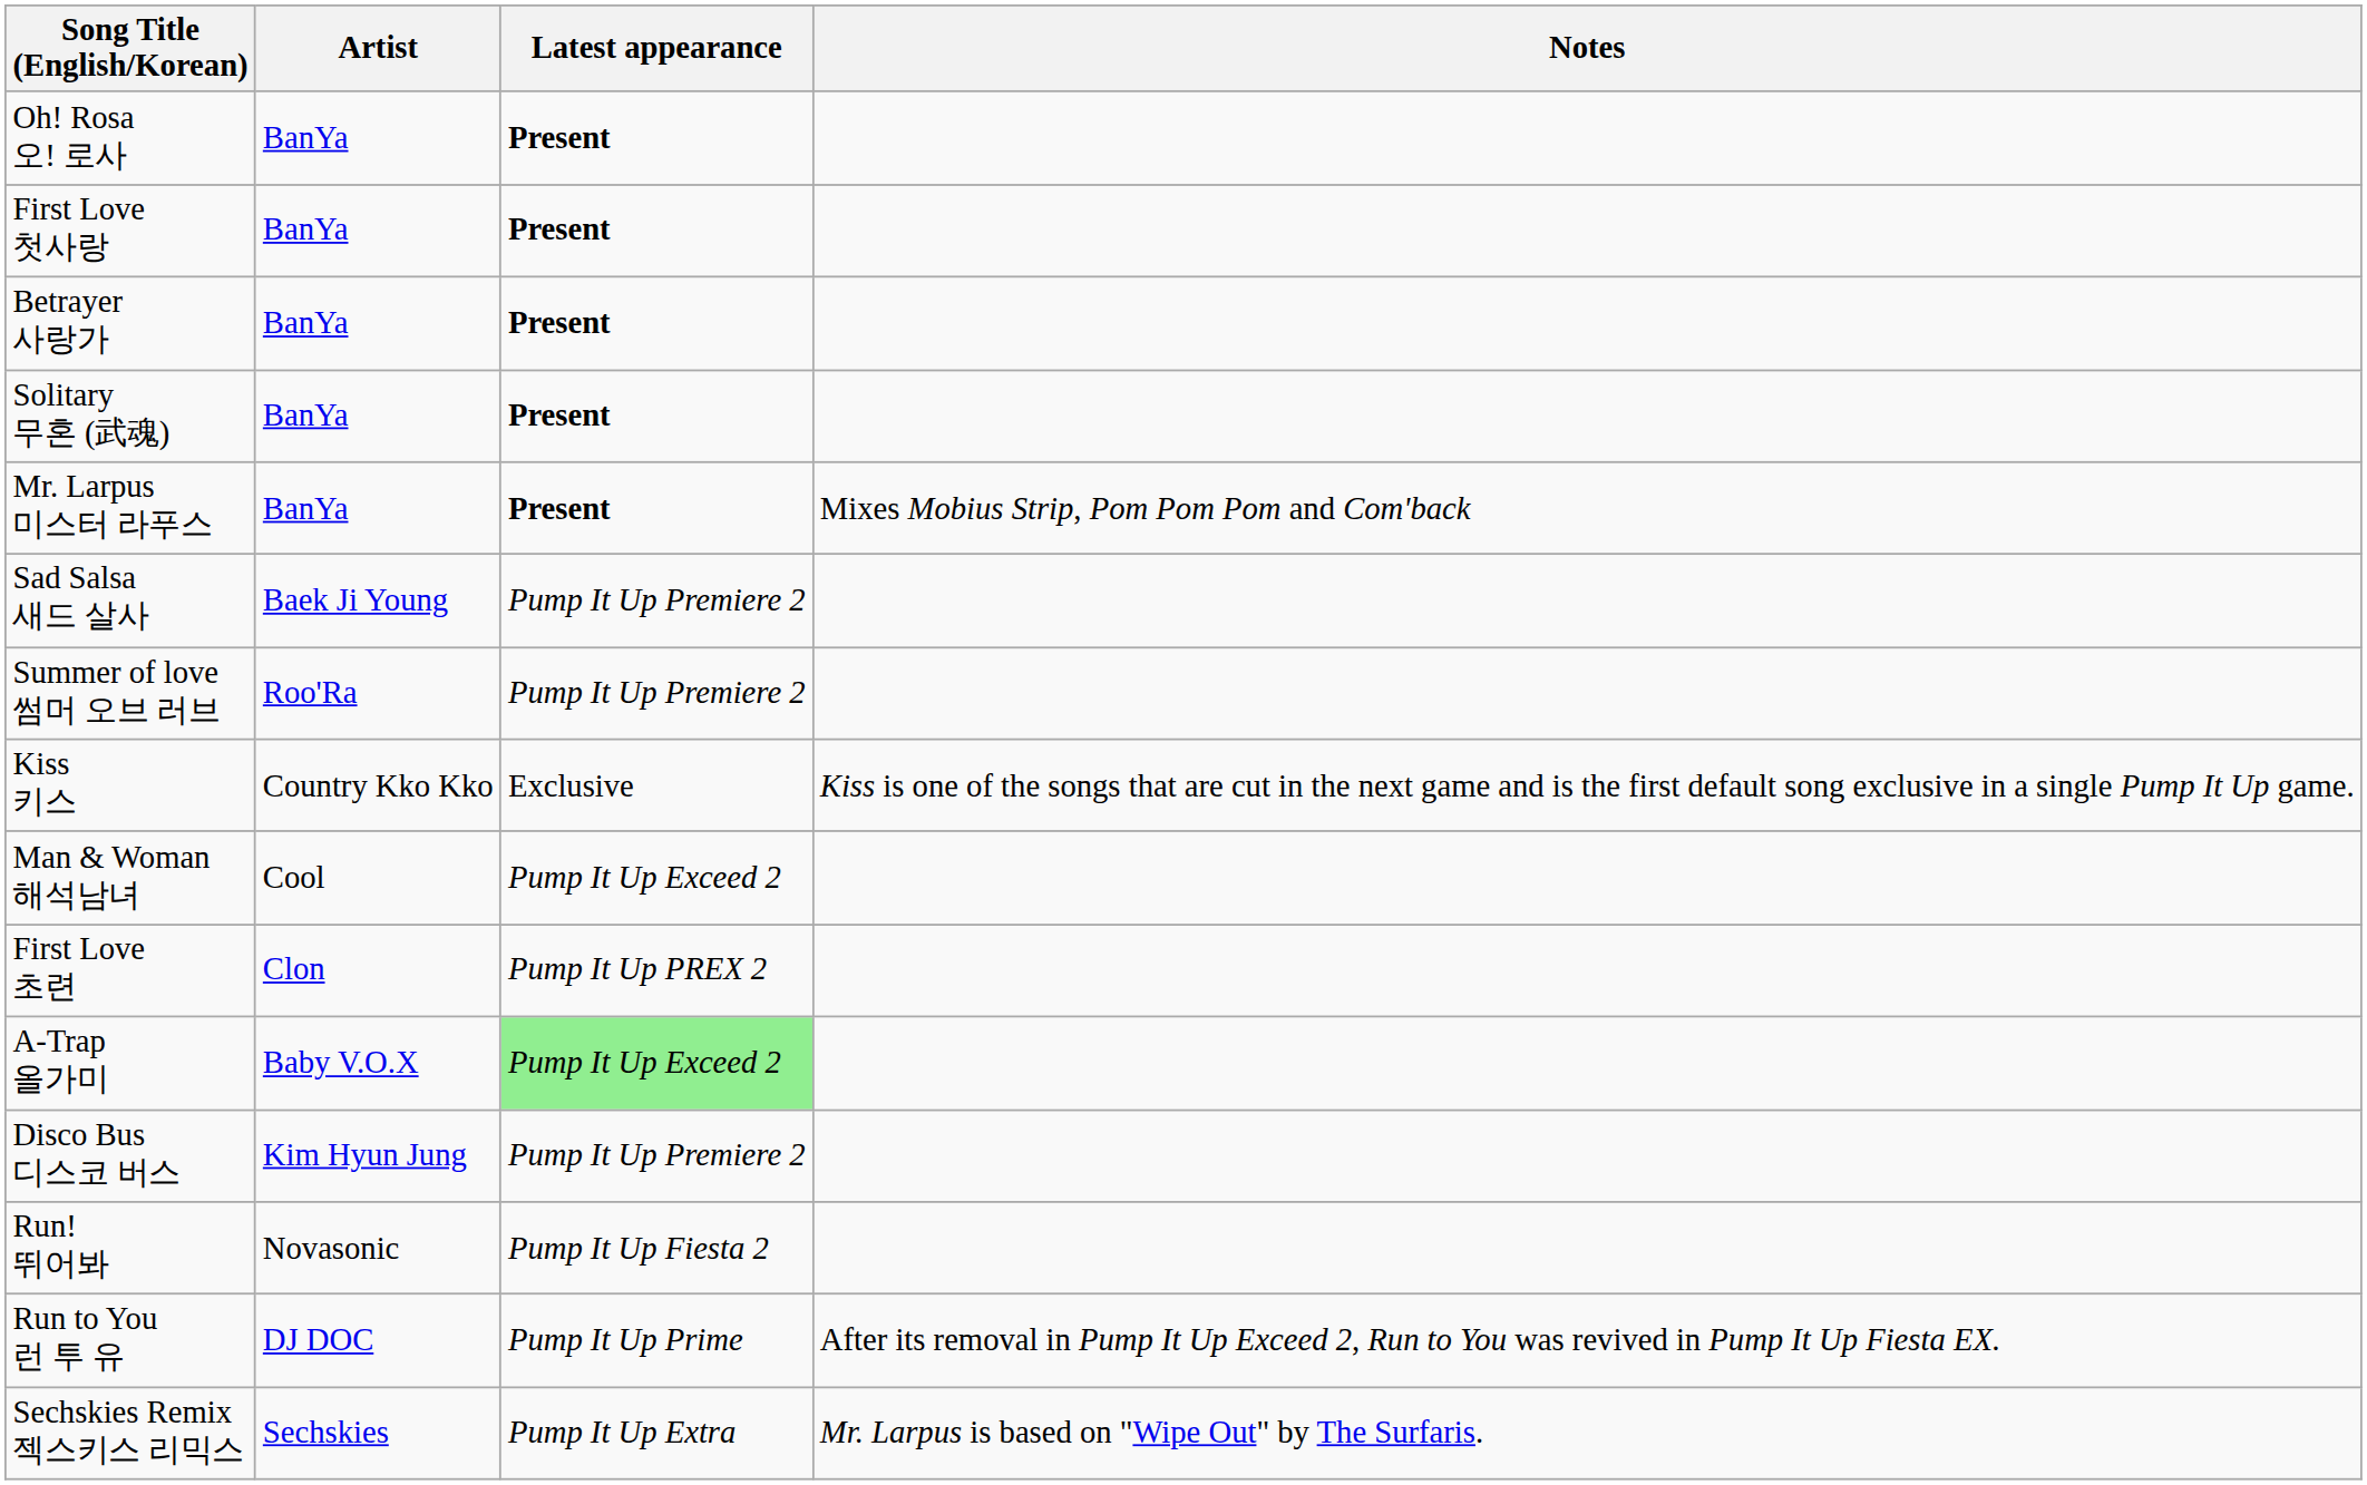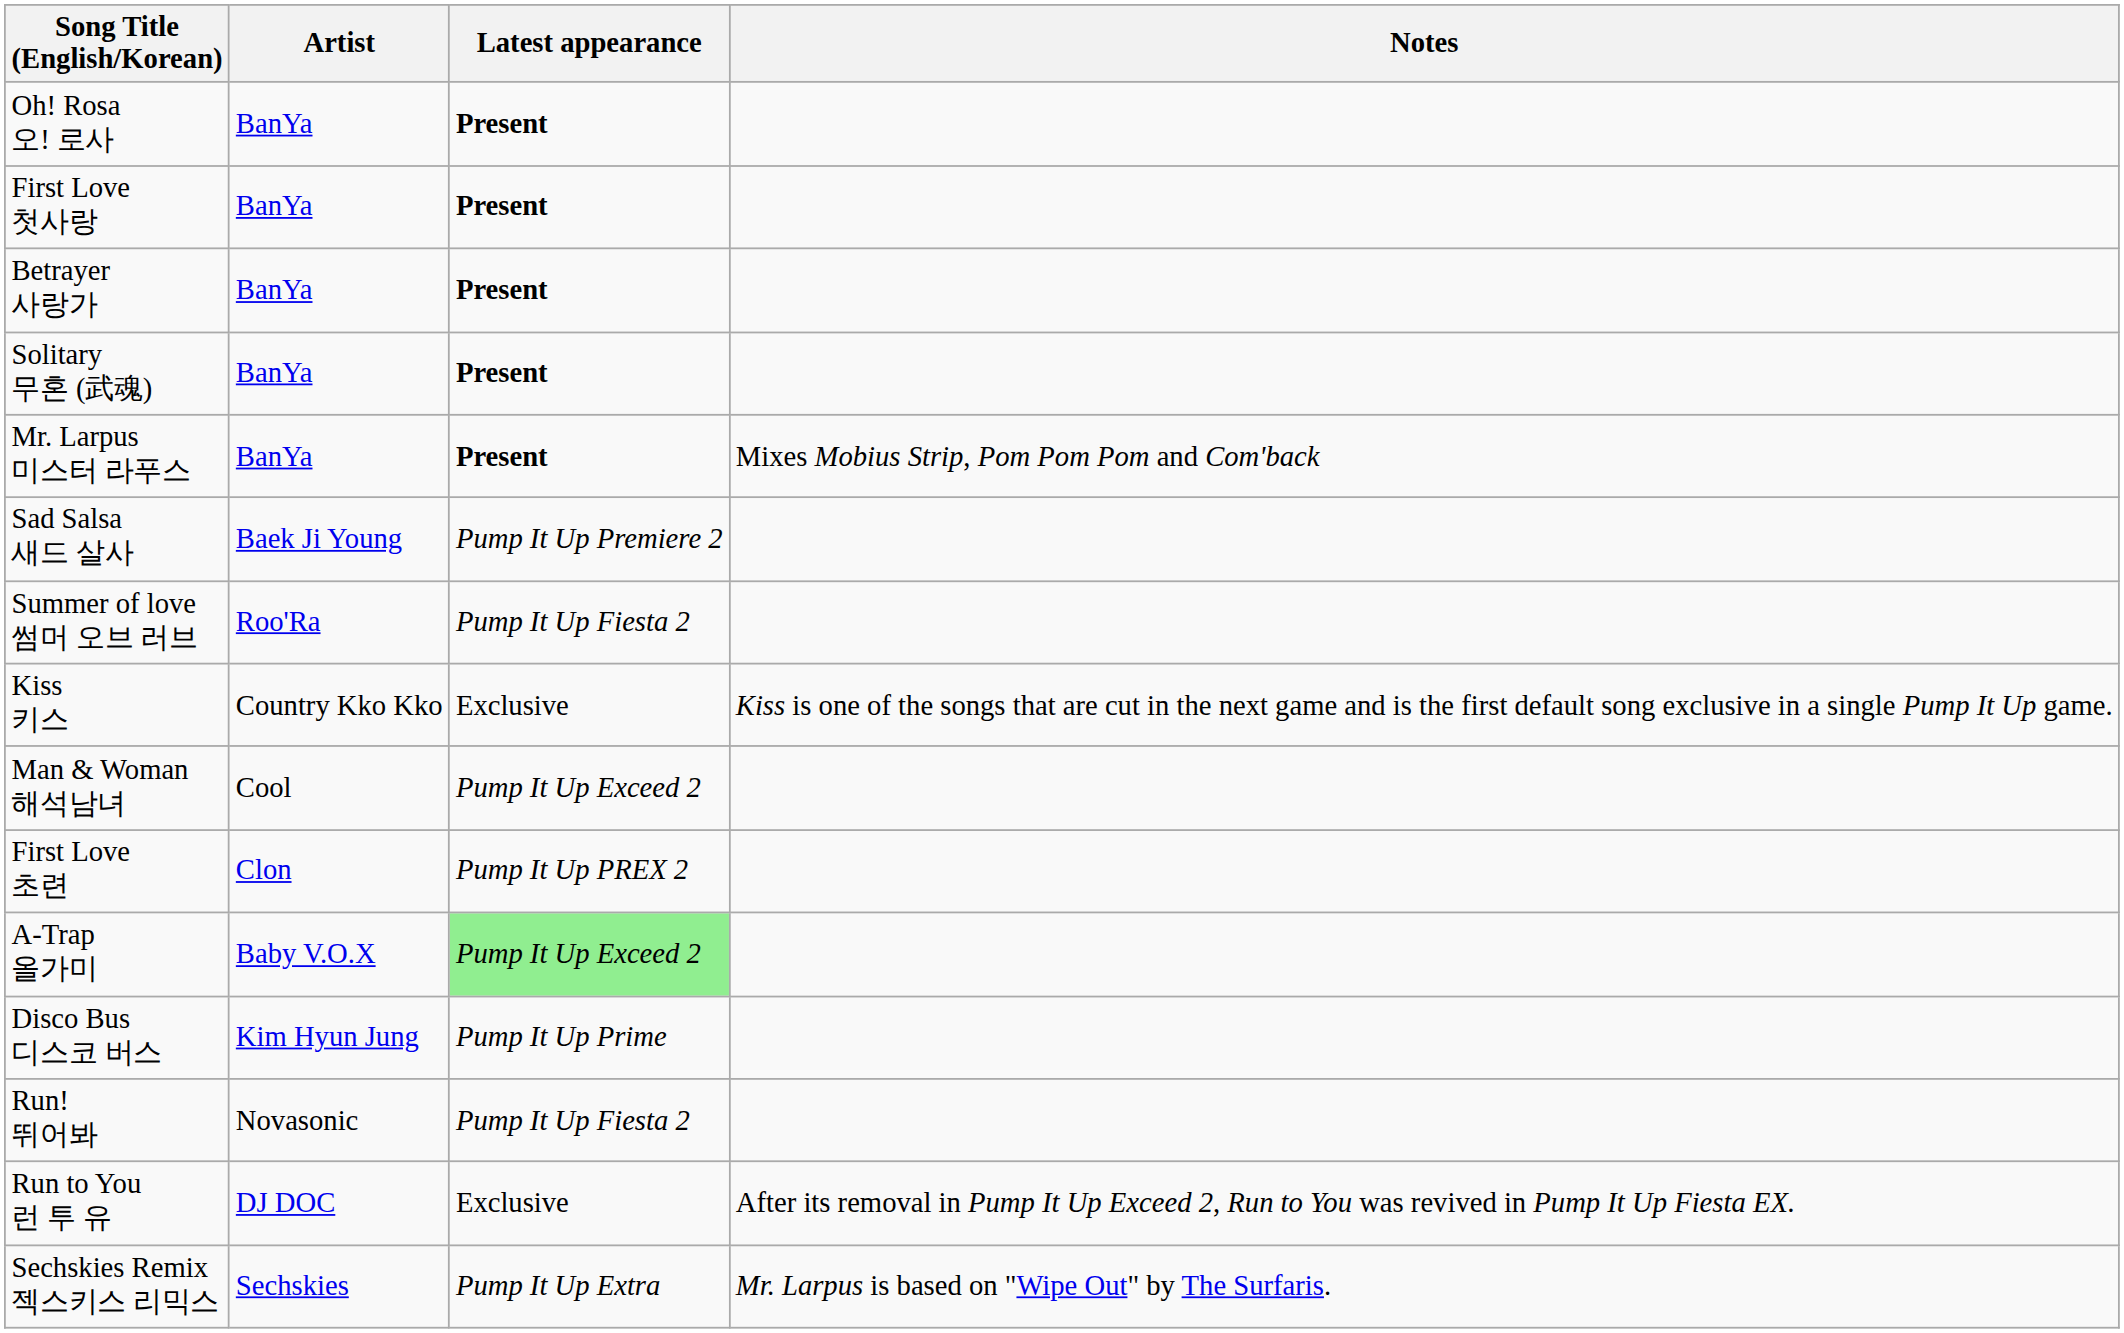Summer of love 썸머 오브 러브 | Latest appearance: Pump It Up Premiere 2 -> Pump It Up Fiesta 2
Disco Bus 디스코 버스 | Latest appearance: Pump It Up Premiere 2 -> Pump It Up Prime
Run to You 런 투 유 | Latest appearance: Pump It Up Prime -> Exclusive
